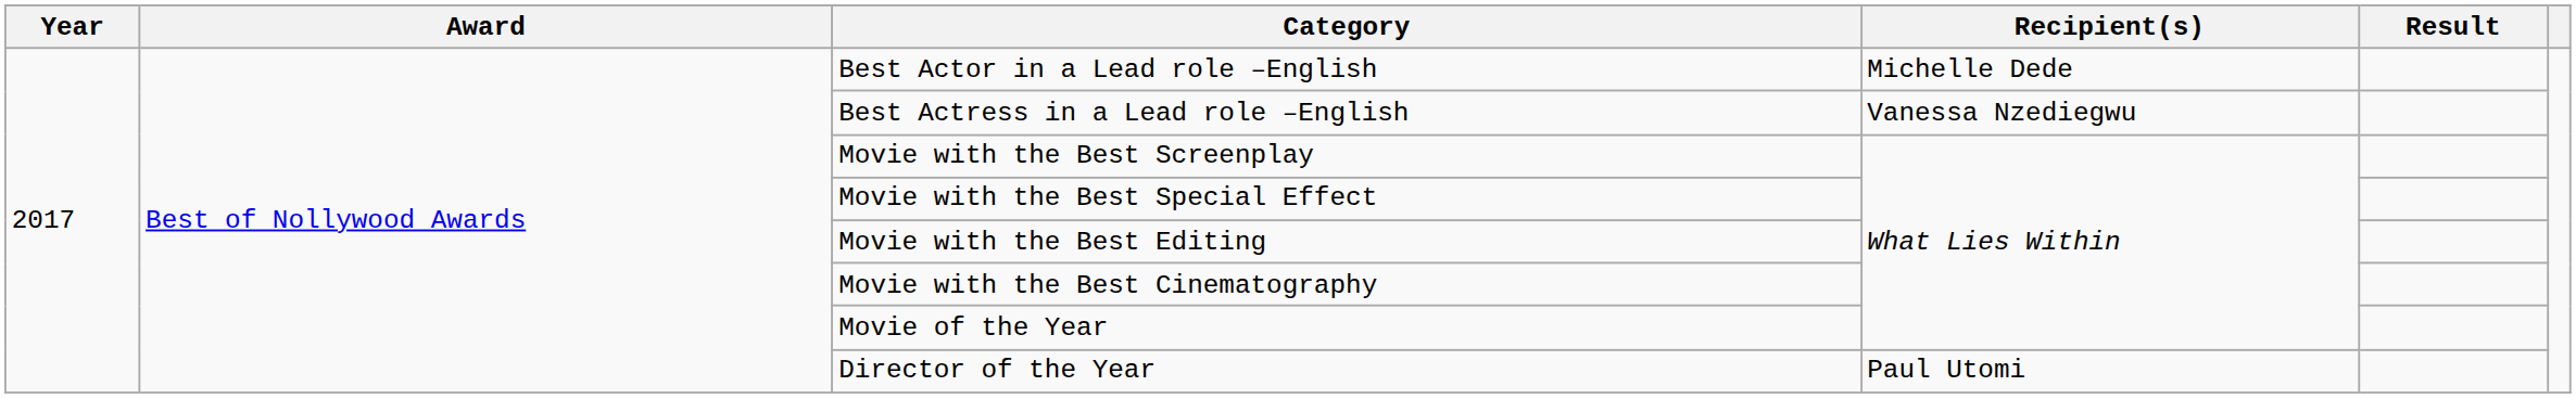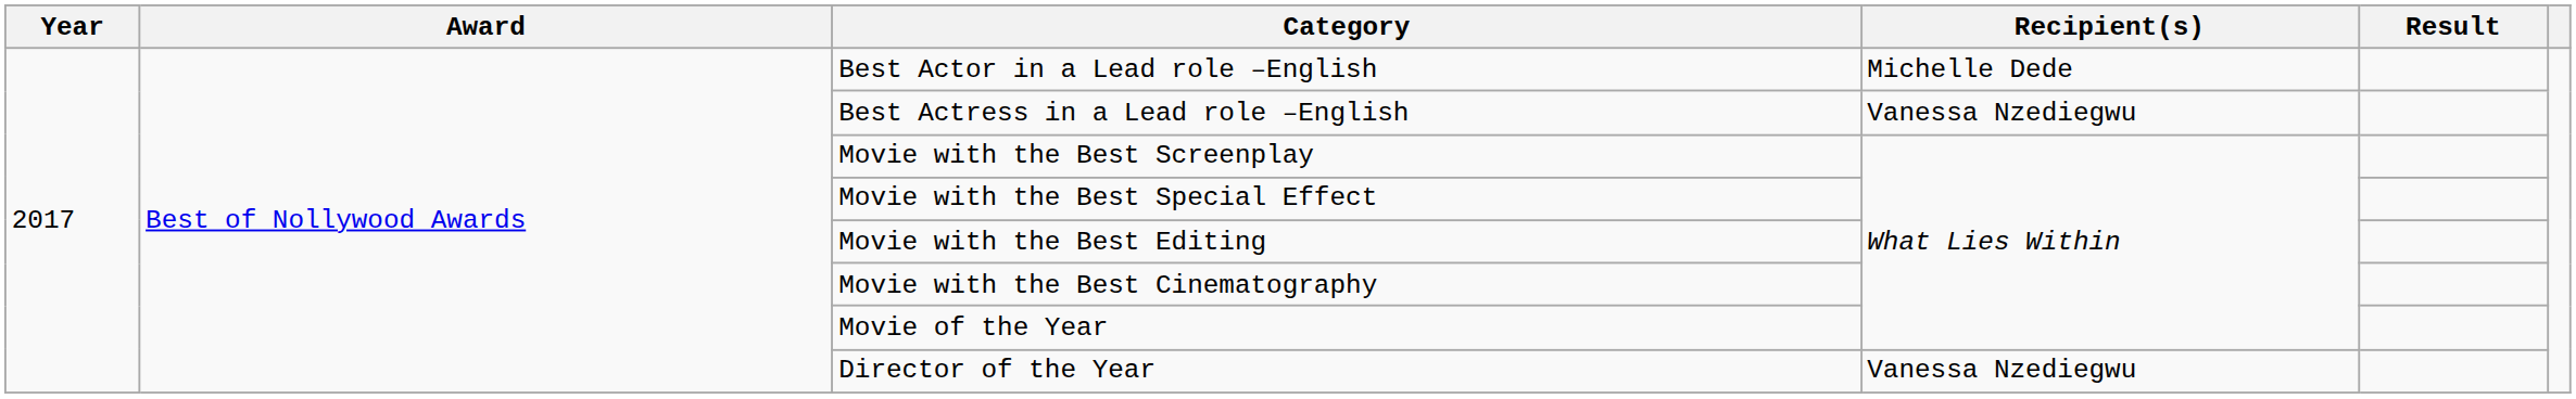Director of the Year | Recipient(s): Paul Utomi -> Vanessa Nzediegwu
